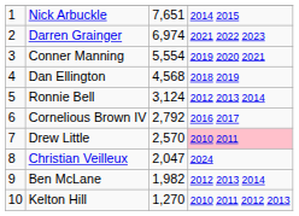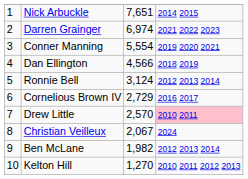Dan Ellington | column 3: 4,568 -> 4,566
Cornelious Brown IV | column 3: 2,792 -> 2,729
Christian Veilleux | column 3: 2,047 -> 2,067
